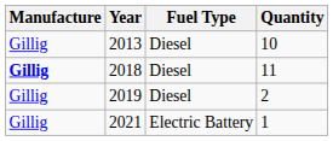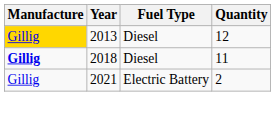2013 | Manufacture: no background -> gold background
2013 | Quantity: 10 -> 12
- row: Gillig | 2019 | Diesel | 2
2021 | Quantity: 1 -> 2
